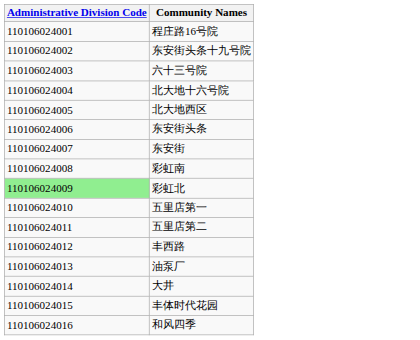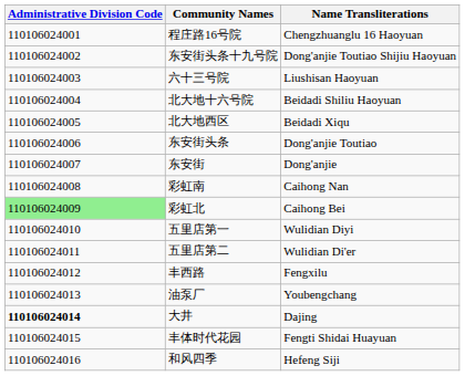+ column: Name Transliterations | Chengzhuanglu 16 Haoyuan | Dong'anjie Toutiao Shijiu Haoyuan | Liushisan Haoyuan | Beidadi Shiliu Haoyuan | Beidadi Xiqu | Dong'anjie Toutiao | Dong'anjie | Caihong Nan | Caihong Bei | Wulidian Diyi | Wulidian Di'er | Fengxilu | Youbengchang | Dajing | Fengti Shidai Huayuan | Hefeng Siji
大井 | Administrative Division Code: normal -> bold
